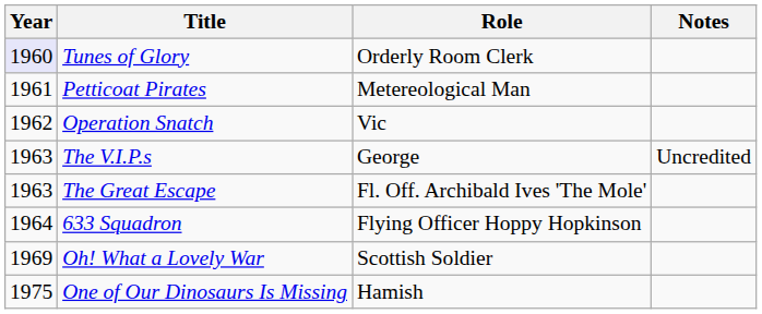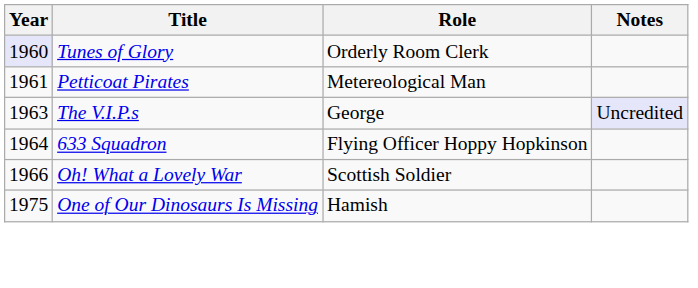- row: 1962 | Operation Snatch | Vic
The V.I.P.s | Notes: no background -> lavender background
- row: 1963 | The Great Escape | Fl. Off. Archibald Ives 'The Mole'
Oh! What a Lovely War | Year: 1969 -> 1966
